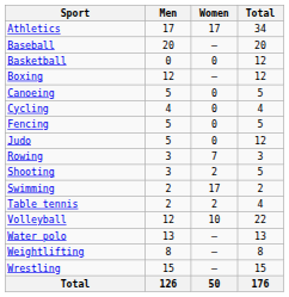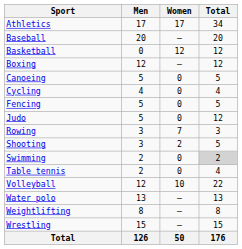Basketball | Women: 0 -> 12
Swimming | Women: 17 -> 0
Swimming | Total: no background -> lightgrey background
Table tennis | Women: 2 -> 0
